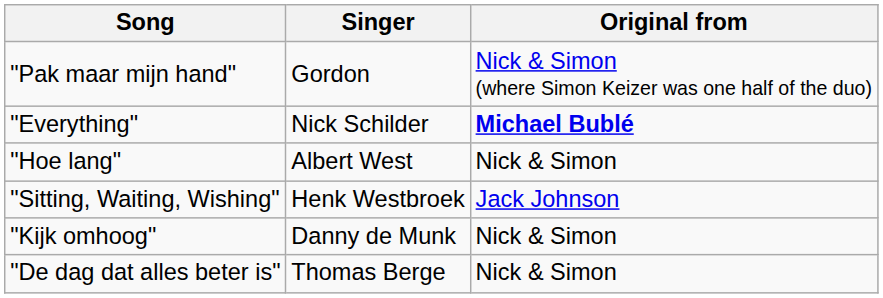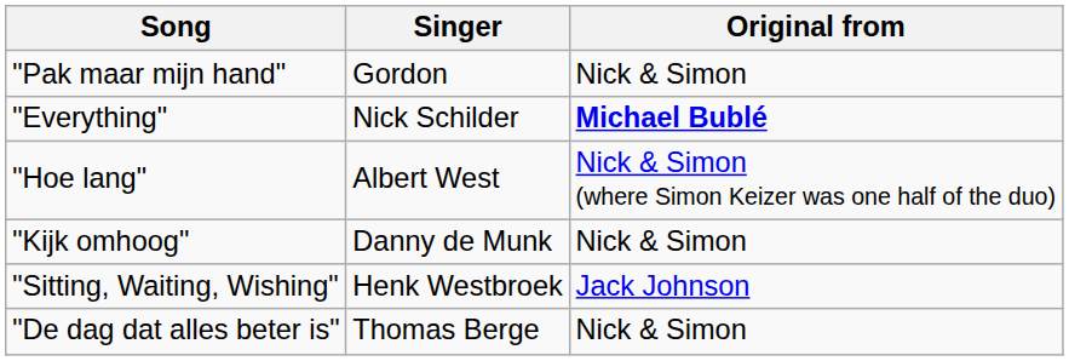"Pak maar mijn hand" | Original from: Nick & Simon (where Simon Keizer was one half of the duo) -> Nick & Simon
"Hoe lang" | Original from: Nick & Simon -> Nick & Simon (where Simon Keizer was one half of the duo)
rows swapped: "Sitting, Waiting, Wishing" <-> "Kijk omhoog"
